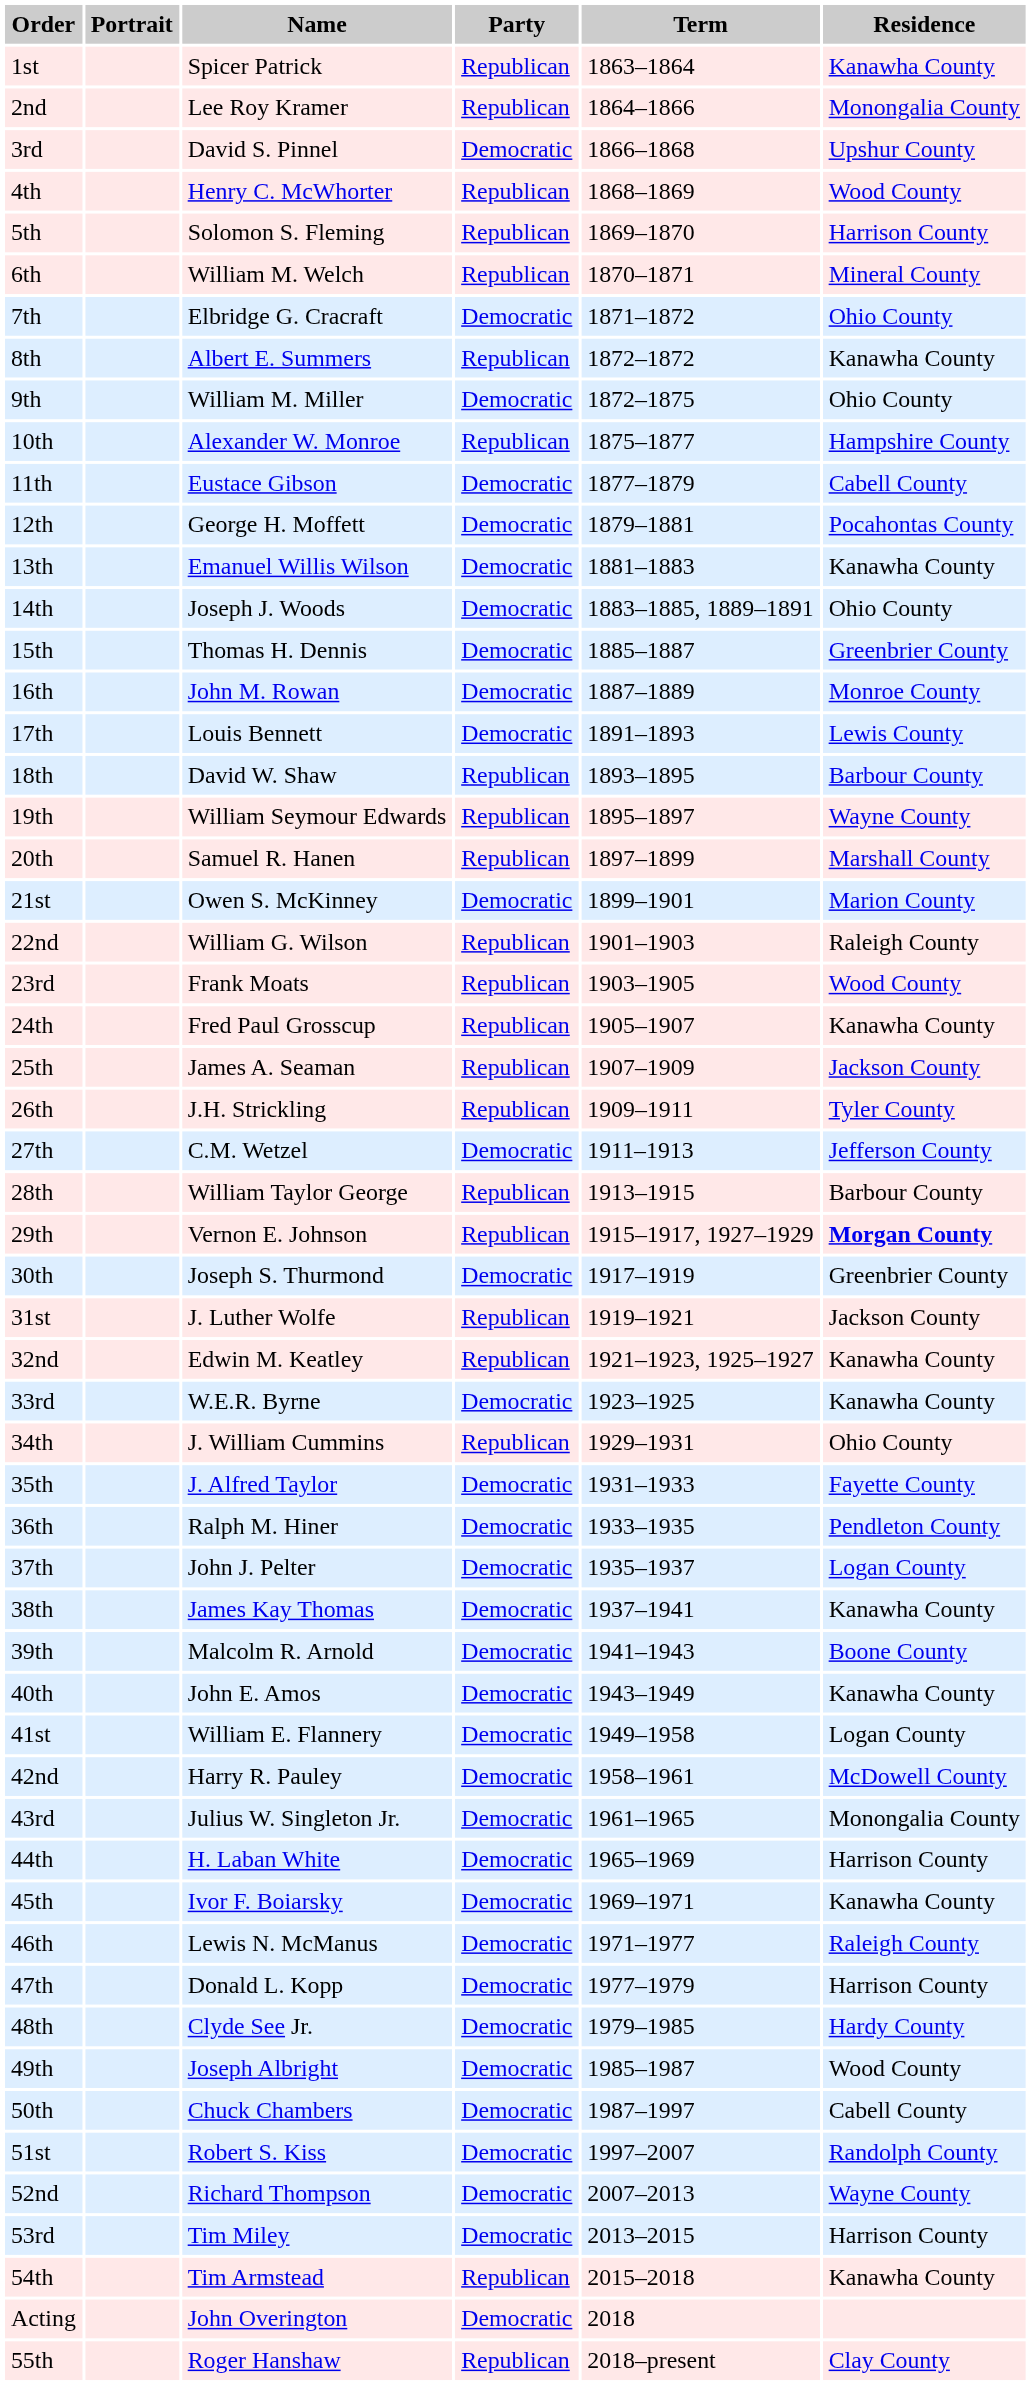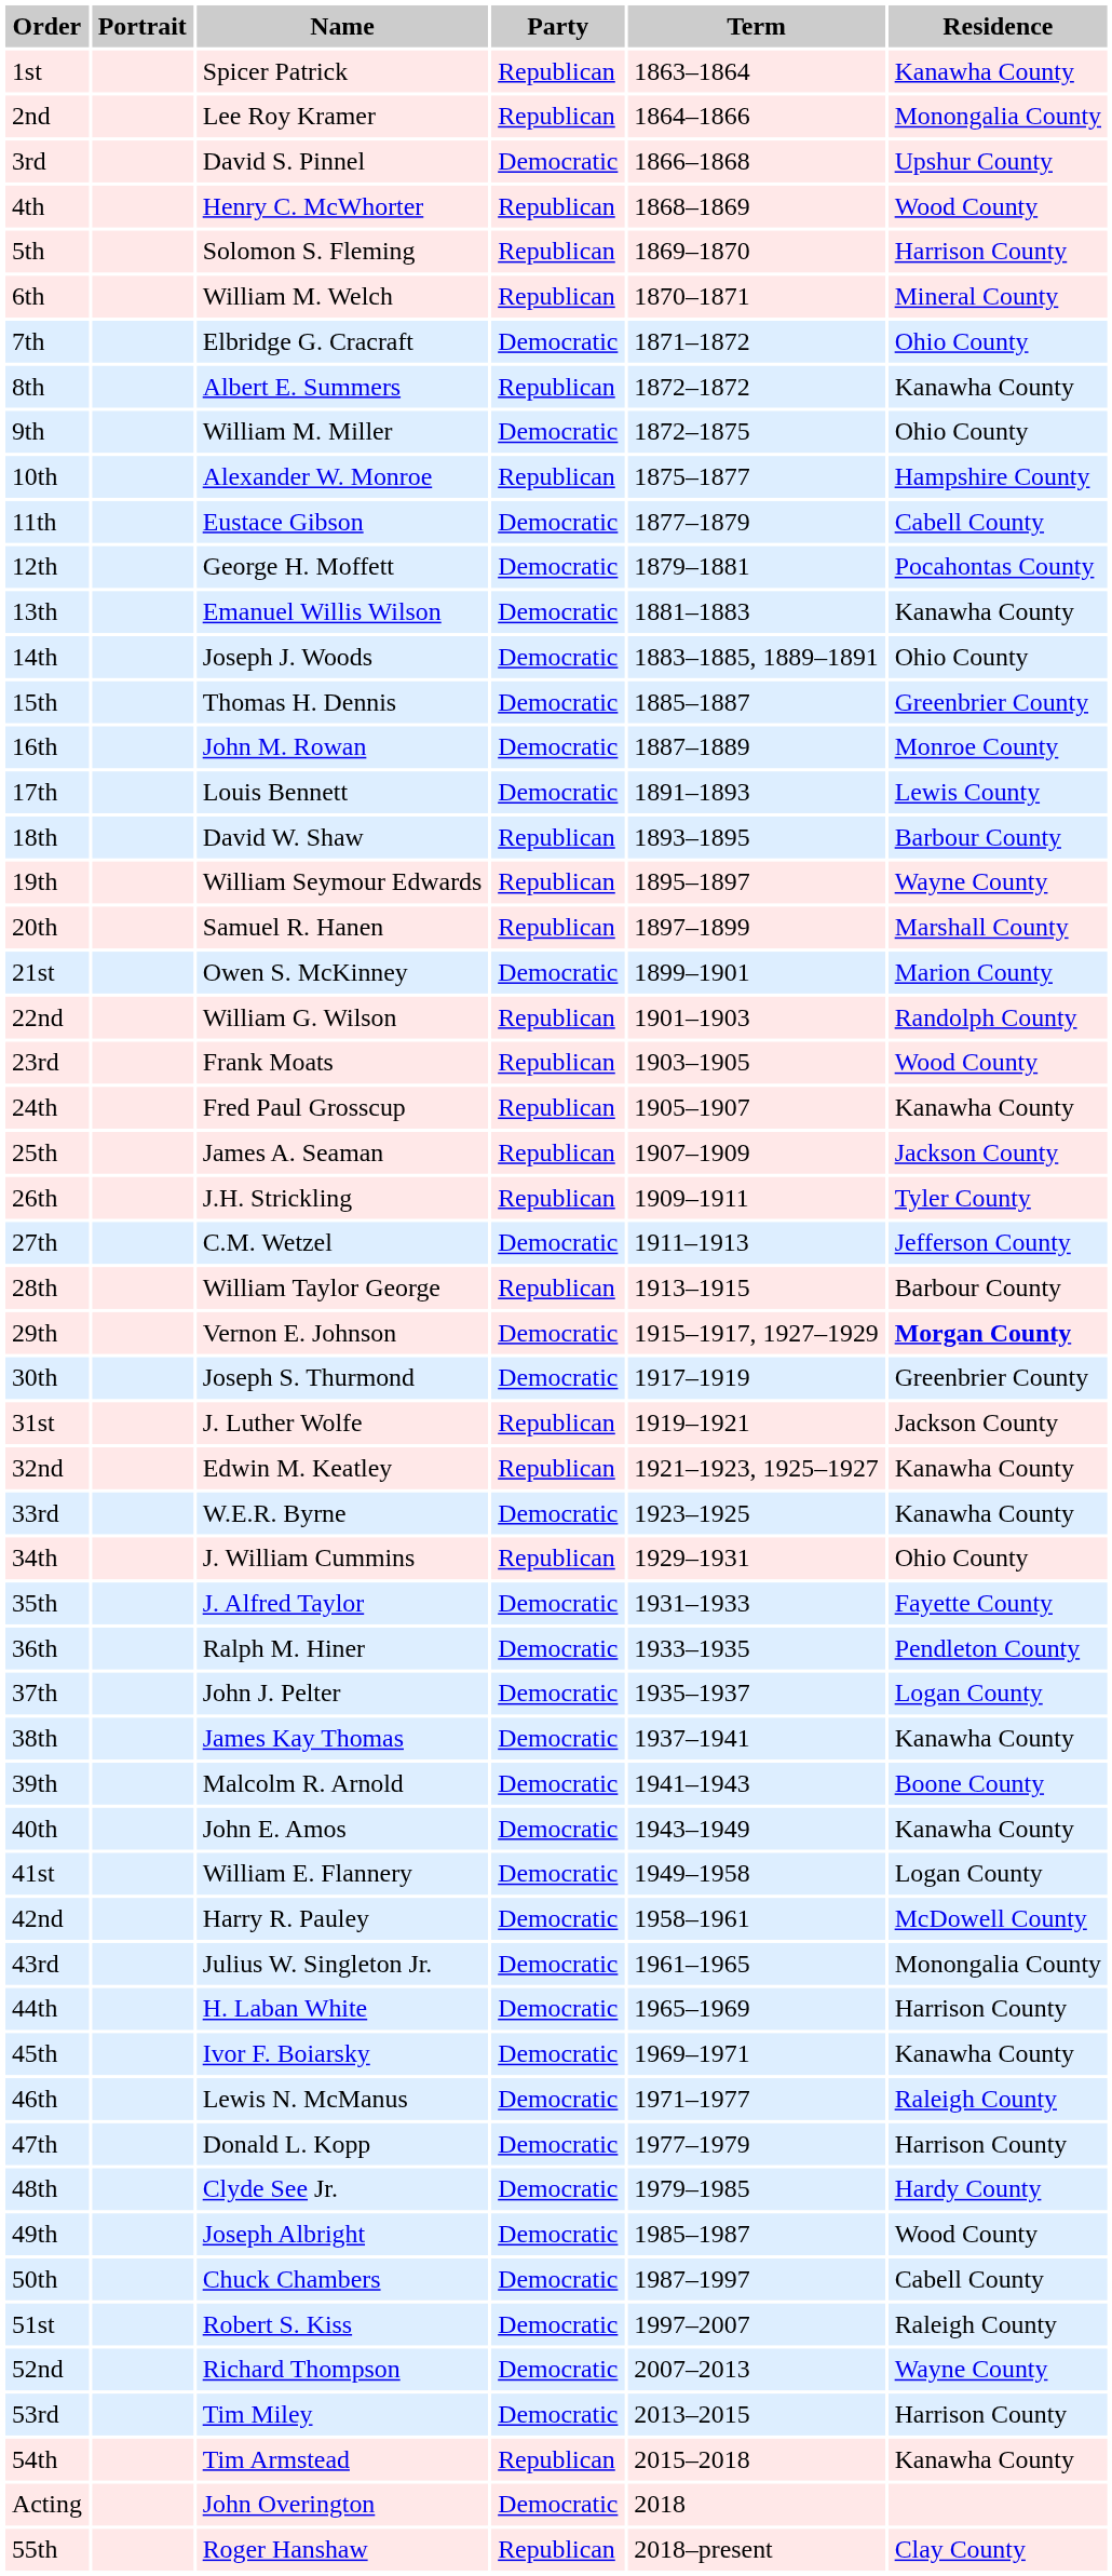22nd | Residence: Raleigh County -> Randolph County
29th | Party: Republican -> Democratic
51st | Residence: Randolph County -> Raleigh County
